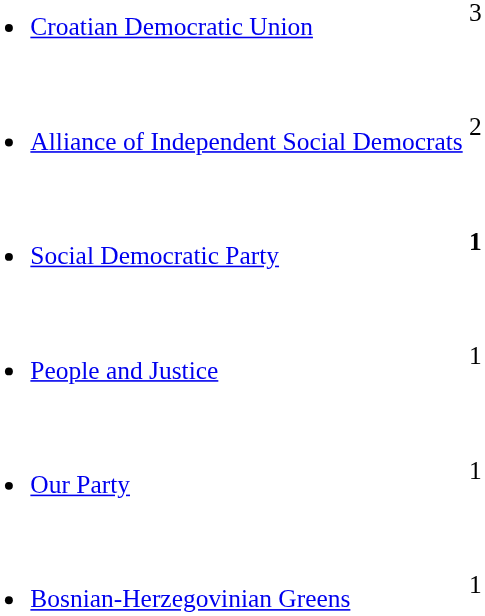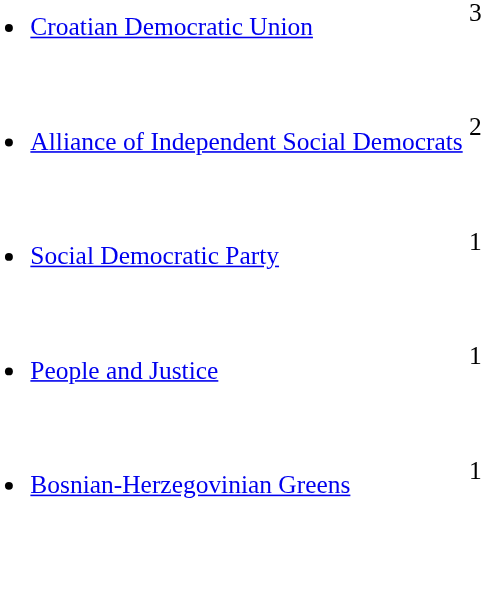Social Democratic Party | column 2: bold -> normal
- row: Our Party | 1
